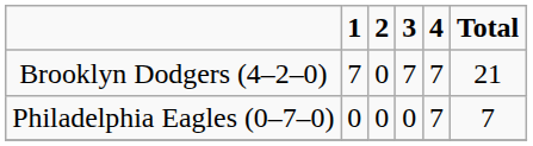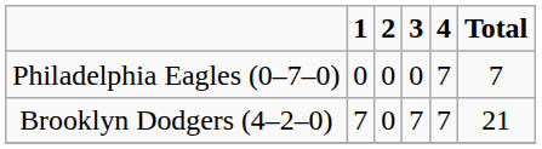rows swapped: Brooklyn Dodgers (4–2–0) <-> Philadelphia Eagles (0–7–0)
